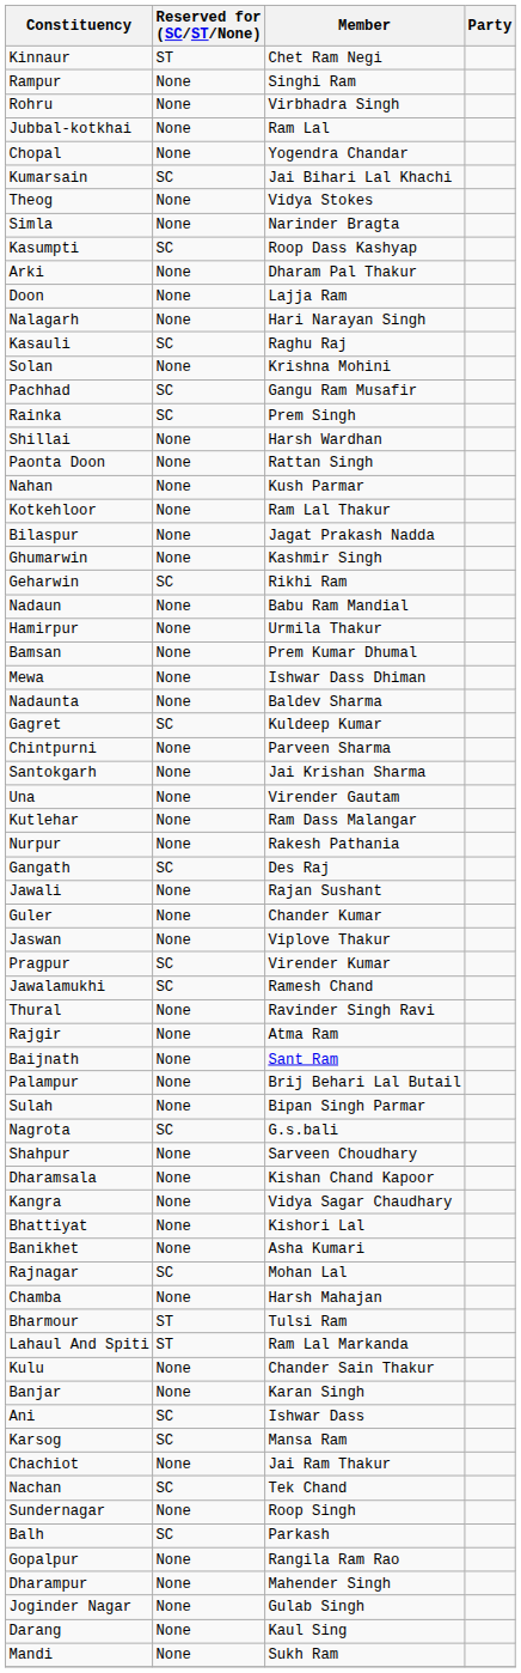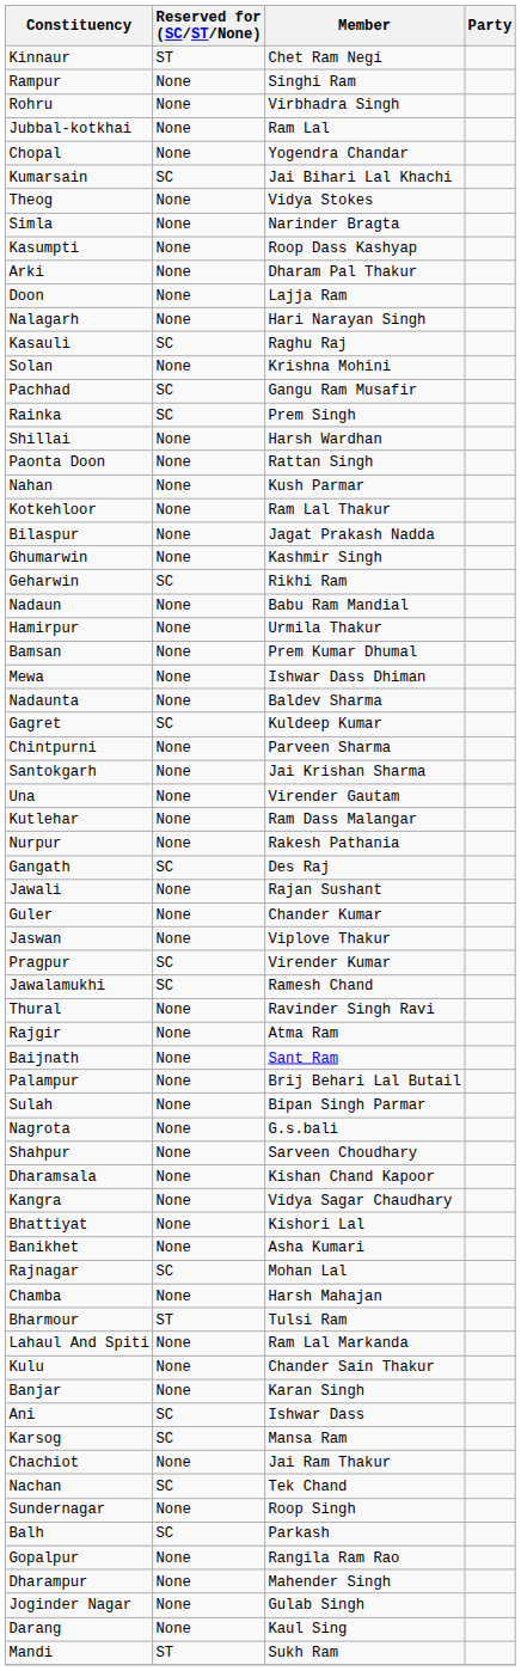Kasumpti | Reserved for (SC/ST/None): SC -> None
Nagrota | Reserved for (SC/ST/None): SC -> None
Lahaul And Spiti | Reserved for (SC/ST/None): ST -> None
Mandi | Reserved for (SC/ST/None): None -> ST
